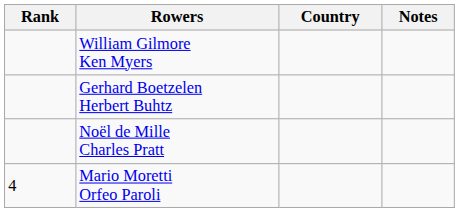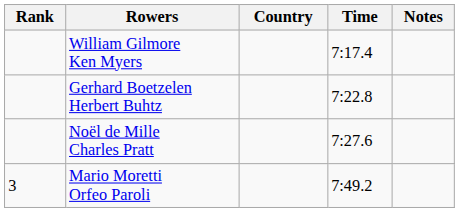+ column: Time | 7:17.4 | 7:22.8 | 7:27.6 | 7:49.2
Mario Moretti Orfeo Paroli | Rank: 4 -> 3
